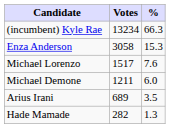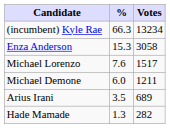columns swapped: Votes <-> %
